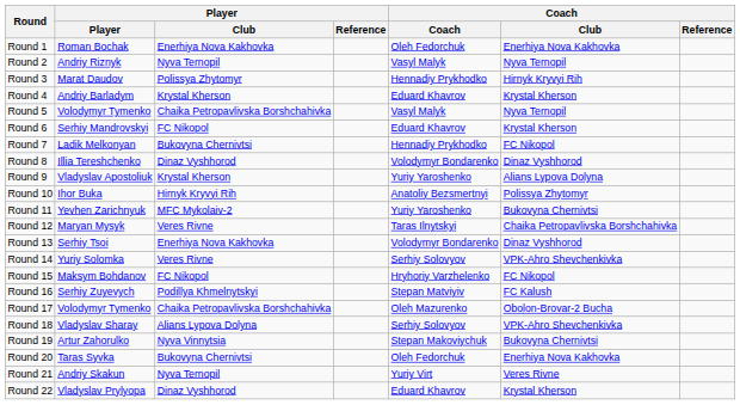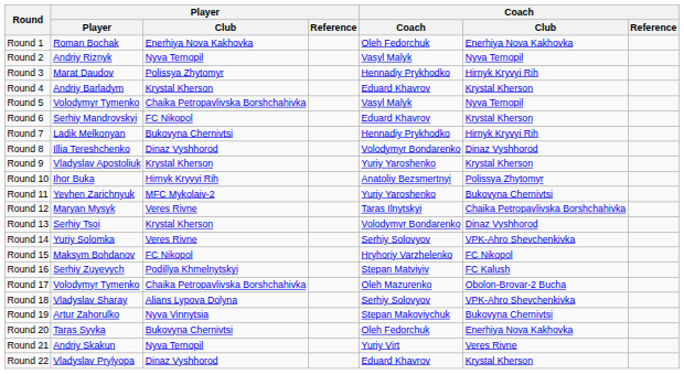Round 7 | Coach / Club: FC Nikopol -> Hirnyk Kryvyi Rih
Round 9 | Coach / Club: Alians Lypova Dolyna -> Krystal Kherson
Round 13 | Player / Club: Enerhiya Nova Kakhovka -> Krystal Kherson
